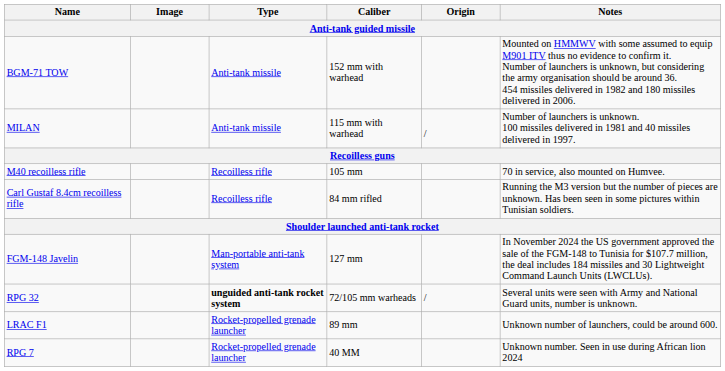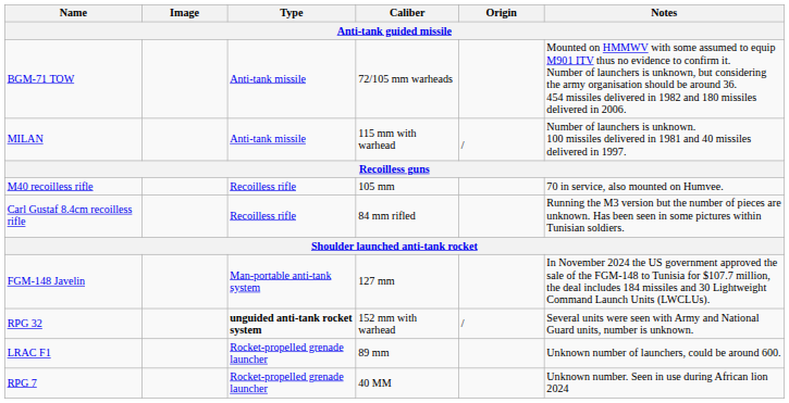BGM-71 TOW | Caliber: 152 mm with warhead -> 72/105 mm warheads
RPG 32 | Caliber: 72/105 mm warheads -> 152 mm with warhead
